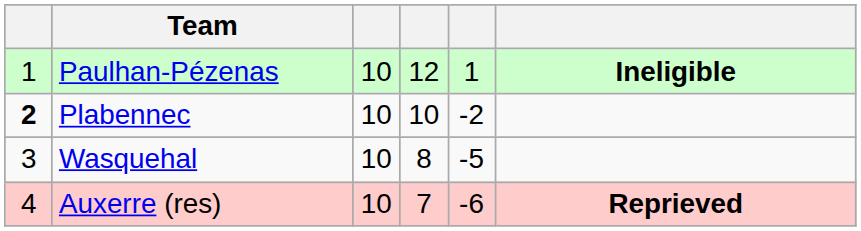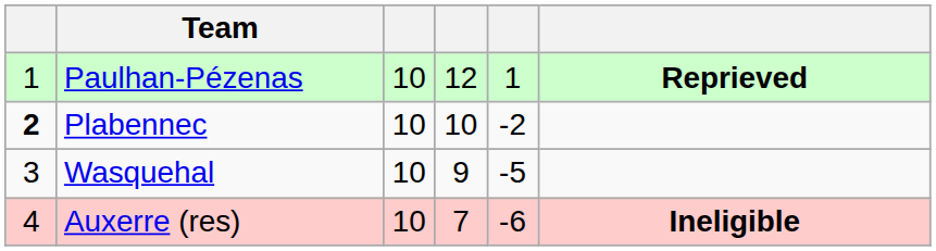Paulhan-Pézenas | column 6: Ineligible -> Reprieved
Wasquehal | column 4: 8 -> 9
Auxerre (res) | column 6: Reprieved -> Ineligible
